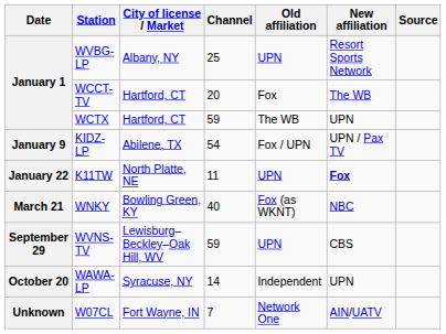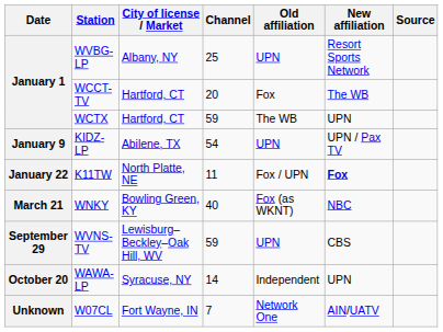KIDZ-LP | Old affiliation: Fox / UPN -> UPN
K11TW | Old affiliation: UPN -> Fox / UPN
